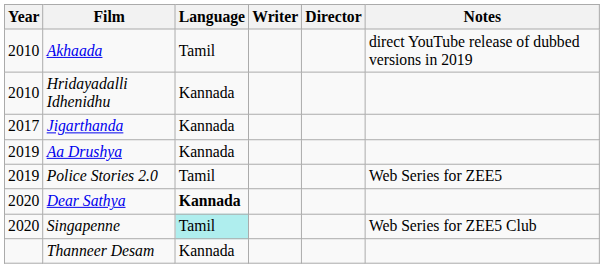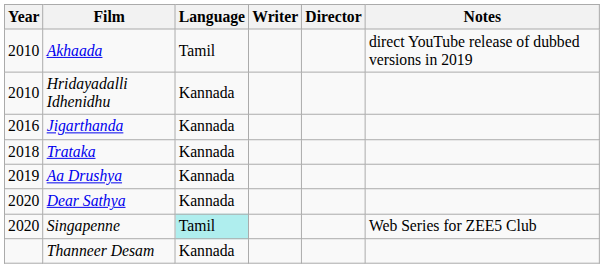Jigarthanda | Year: 2017 -> 2016
+ row: 2018 | Trataka | Kannada
- row: 2019 | Police Stories 2.0 | Tamil | Web Series for ZEE5
Dear Sathya | Language: bold -> normal
